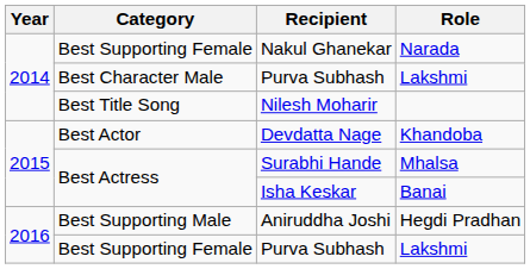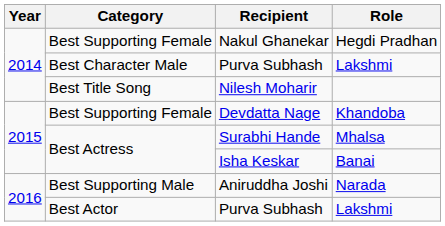Nakul Ghanekar | Role: Narada -> Hegdi Pradhan
Devdatta Nage | Category: Best Actor -> Best Supporting Female
Aniruddha Joshi | Role: Hegdi Pradhan -> Narada
2016 / Purva Subhash | Category: Best Supporting Female -> Best Actor
